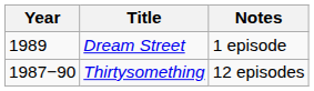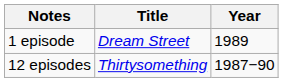columns swapped: Year <-> Notes
